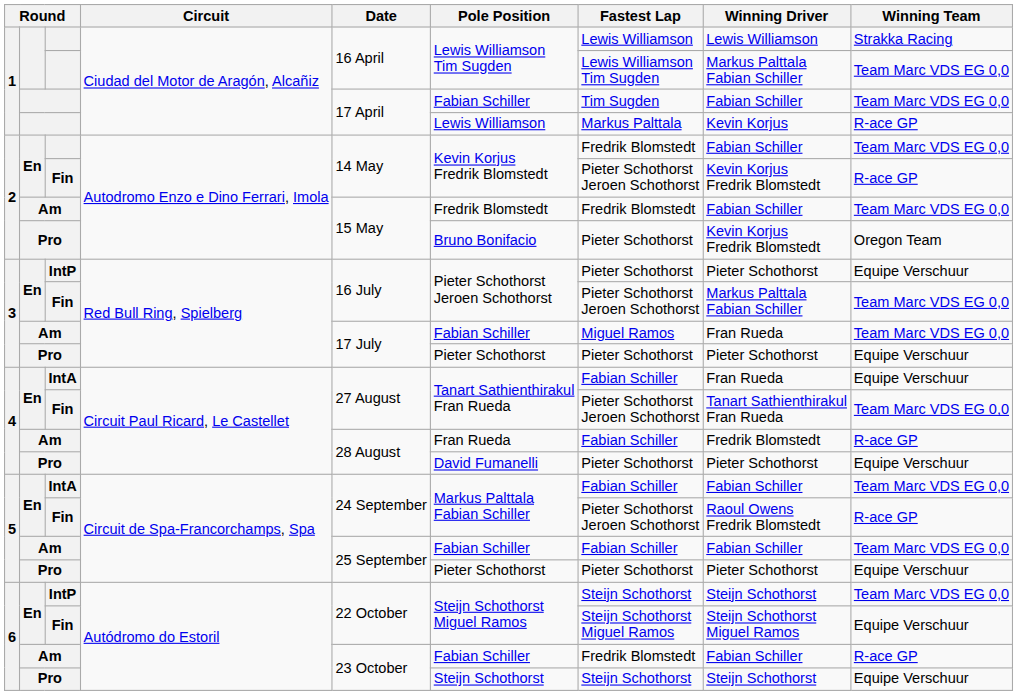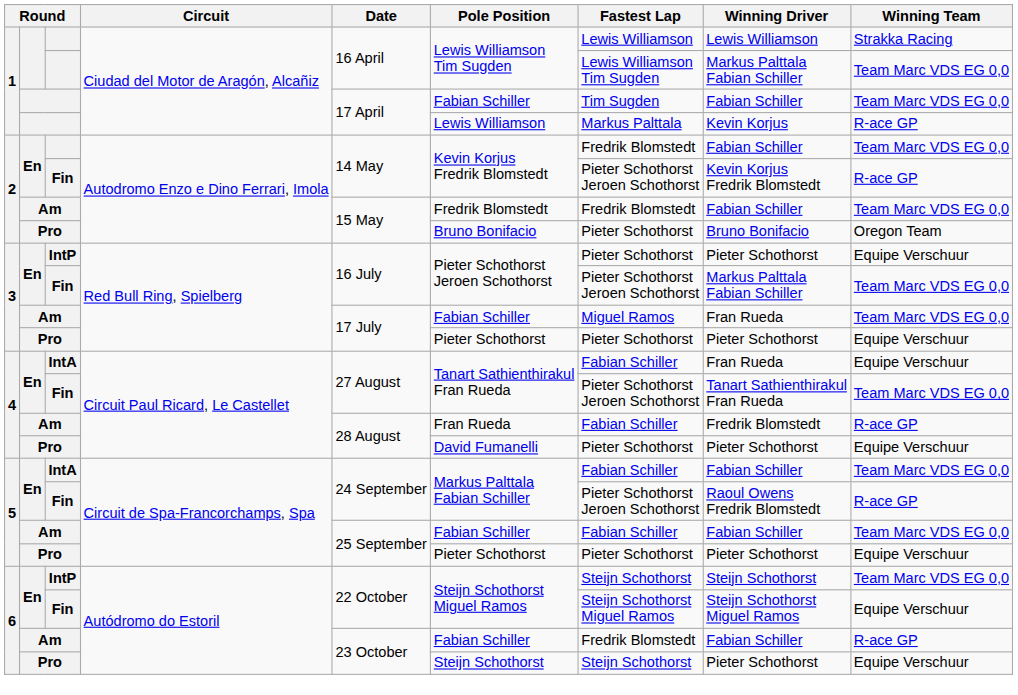2 / Pro | Winning Driver: Kevin Korjus Fredrik Blomstedt -> Bruno Bonifacio
6 / Pro | Winning Driver: Steijn Schothorst -> Pieter Schothorst
